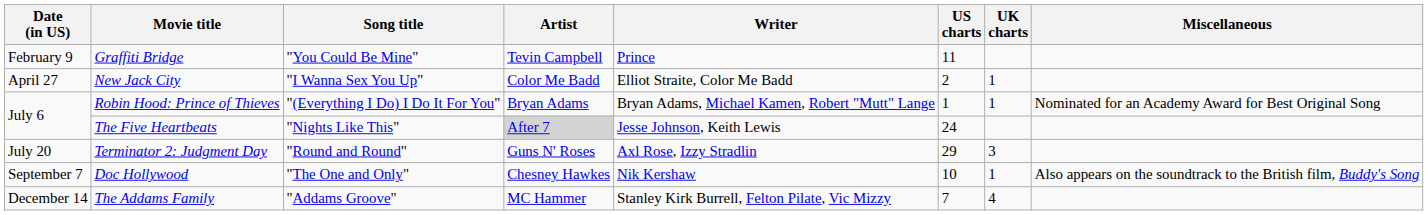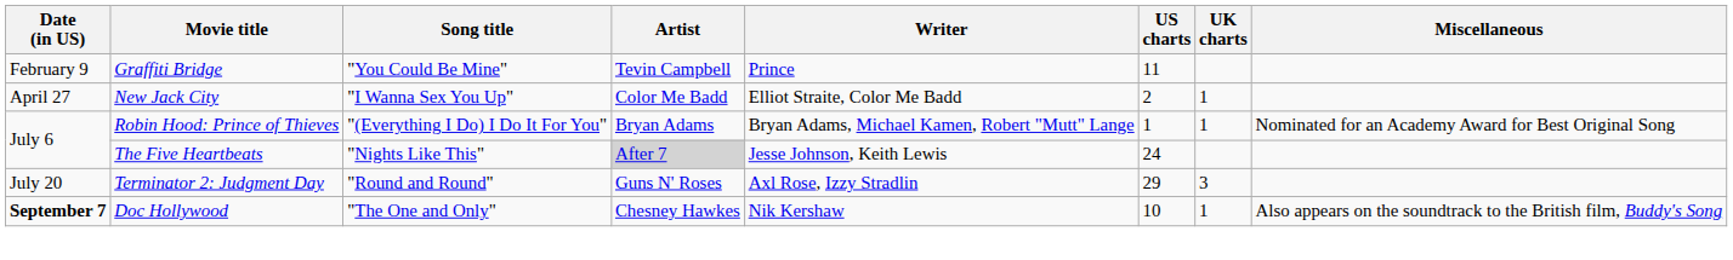Doc Hollywood | Date (in US): normal -> bold
- row: December 14 | The Addams Family | "Addams Groove" | MC Hammer | Stanley Kirk Burrell, Felton Pilate, Vic Mizzy | 7 | 4
